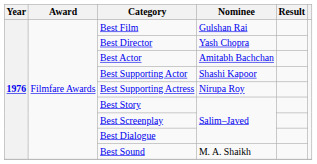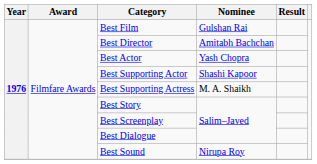Best Director | Nominee: Yash Chopra -> Amitabh Bachchan
Best Actor | Nominee: Amitabh Bachchan -> Yash Chopra
Best Supporting Actress | Nominee: Nirupa Roy -> M. A. Shaikh
Best Sound | Nominee: M. A. Shaikh -> Nirupa Roy
